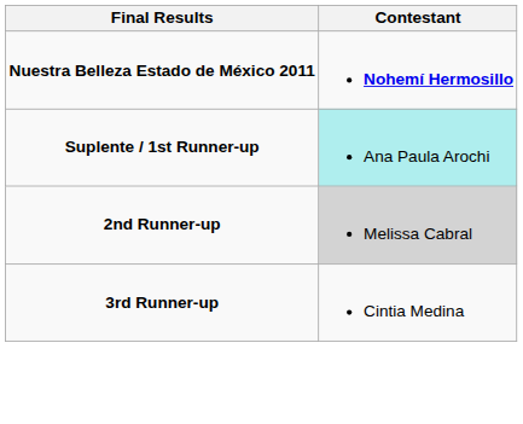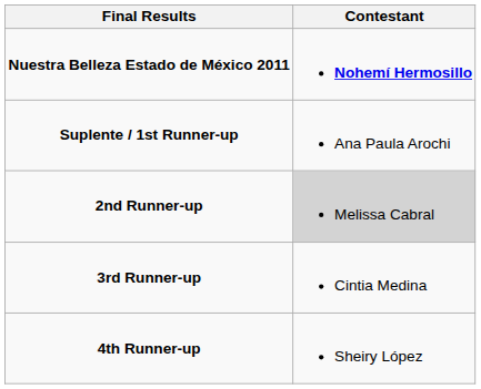Suplente / 1st Runner-up | Contestant: paleturquoise background -> no background
+ row: 4th Runner-up | Sheiry López
